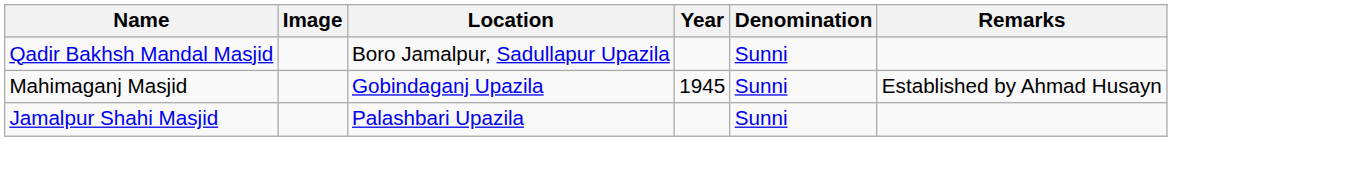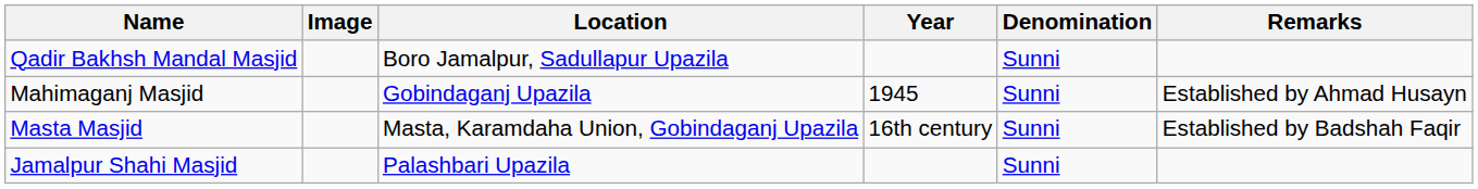+ row: Masta Masjid | Masta, Karamdaha Union, Gobindaganj Upazila | 16th century | Sunni | Established by Badshah Faqir
